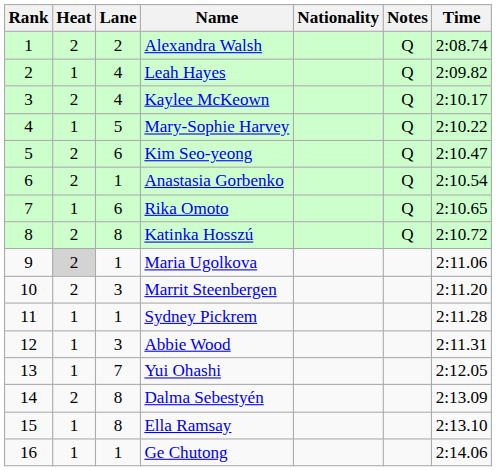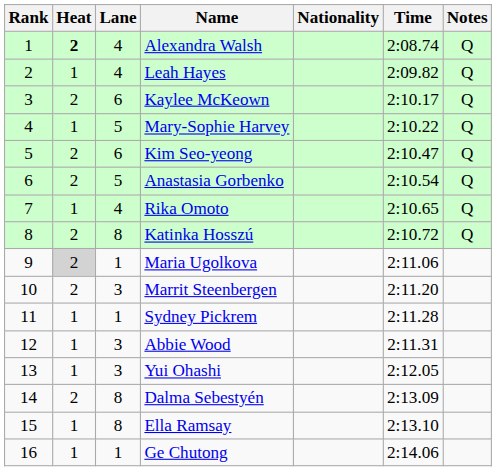columns swapped: Time <-> Notes
Alexandra Walsh | Heat: normal -> bold
Alexandra Walsh | Lane: 2 -> 4
Kaylee McKeown | Lane: 4 -> 6
Anastasia Gorbenko | Lane: 1 -> 5
Rika Omoto | Lane: 6 -> 4
Yui Ohashi | Lane: 7 -> 3
